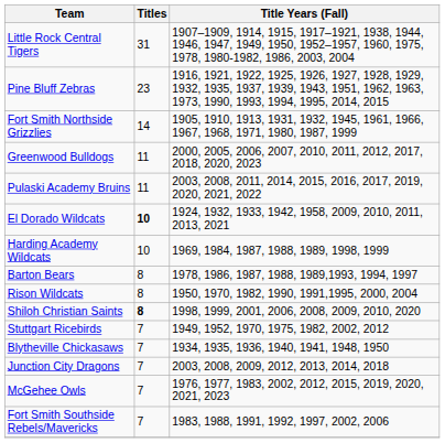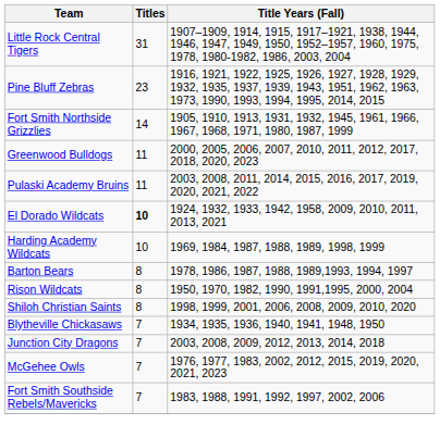Shiloh Christian Saints | Titles: bold -> normal
- row: Stuttgart Ricebirds | 7 | 1949, 1952, 1970, 1975, 1982, 2002, 2012
